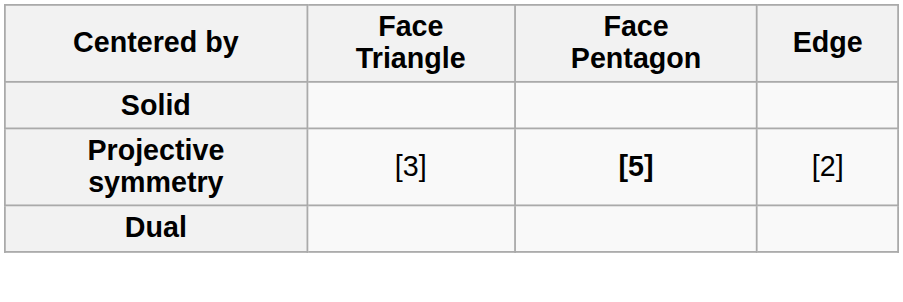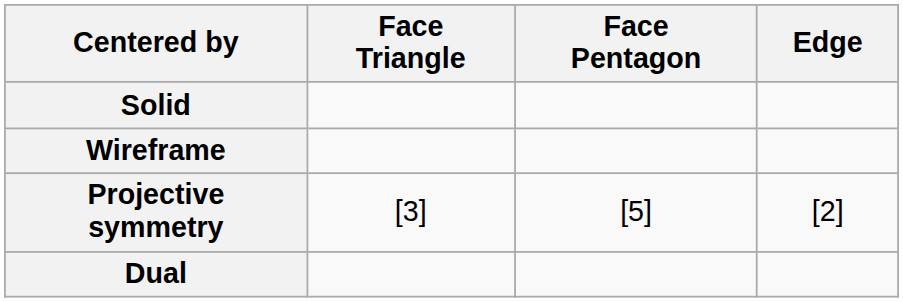+ row: Wireframe
Projective symmetry | Face Pentagon: bold -> normal
